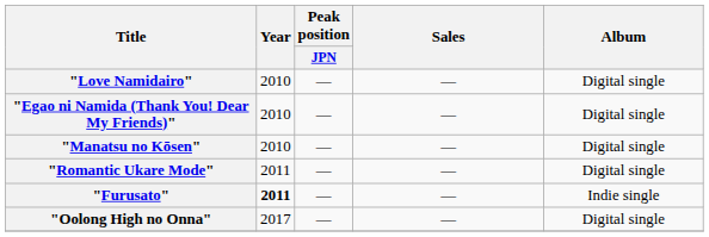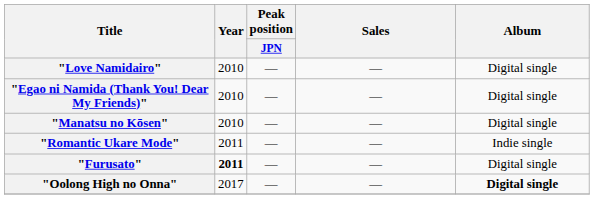"Romantic Ukare Mode" | Album: Digital single -> Indie single
"Furusato" | Album: Indie single -> Digital single
"Oolong High no Onna" | Album: normal -> bold
